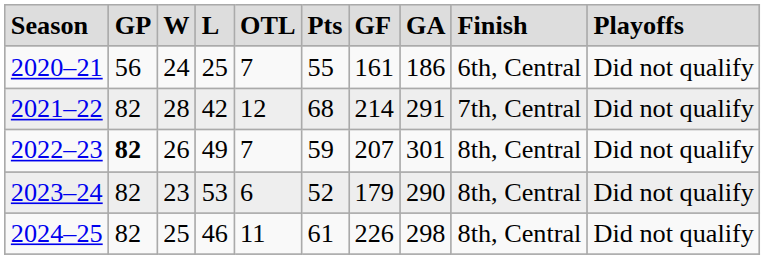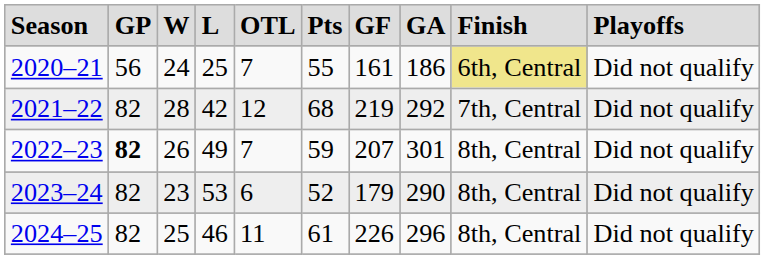2020–21 | column 9: no background -> khaki background
2021–22 | column 7: 214 -> 219
2021–22 | column 8: 291 -> 292
2024–25 | column 8: 298 -> 296
